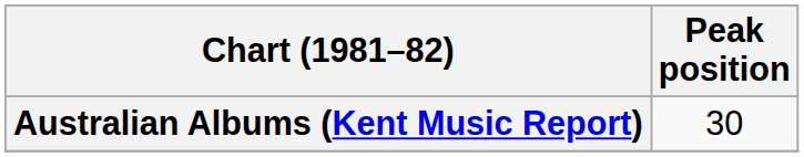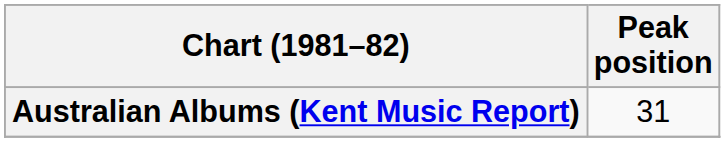Australian Albums (Kent Music Report) | Peak position: 30 -> 31
